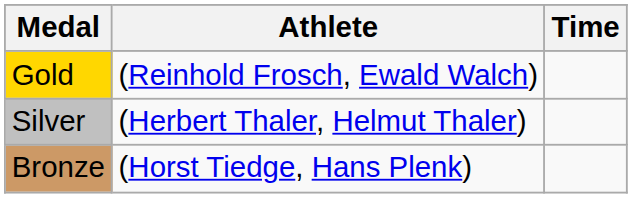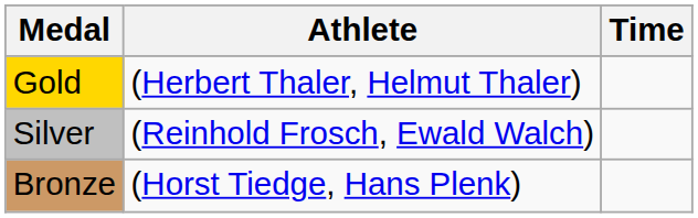Gold | Athlete: (Reinhold Frosch, Ewald Walch) -> (Herbert Thaler, Helmut Thaler)
Silver | Athlete: (Herbert Thaler, Helmut Thaler) -> (Reinhold Frosch, Ewald Walch)
